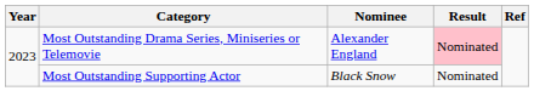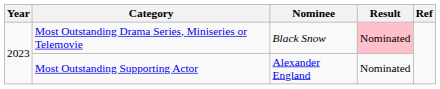Most Outstanding Drama Series, Miniseries or Telemovie | Nominee: Alexander England -> Black Snow
Most Outstanding Supporting Actor | Nominee: Black Snow -> Alexander England
